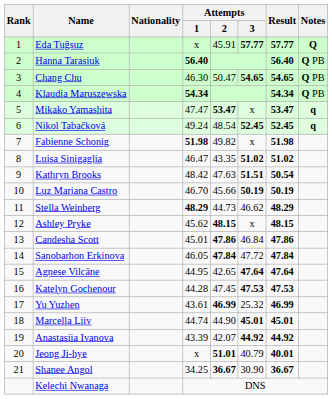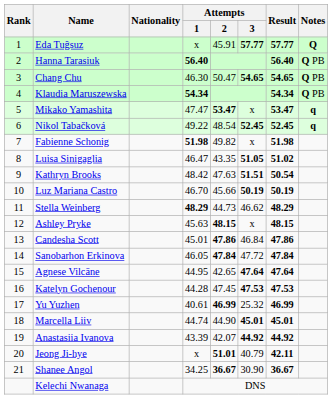Nikol Tabačková | Attempts / 1: 49.24 -> 49.22
Luisa Sinigaglia | Attempts / 3: 51.02 -> 51.05
Ashley Pryke | Attempts / 1: 45.62 -> 45.63
Yu Yuzhen | Attempts / 1: 43.61 -> 40.61
Jeong Ji-hye | Result: 40.01 -> 42.11
